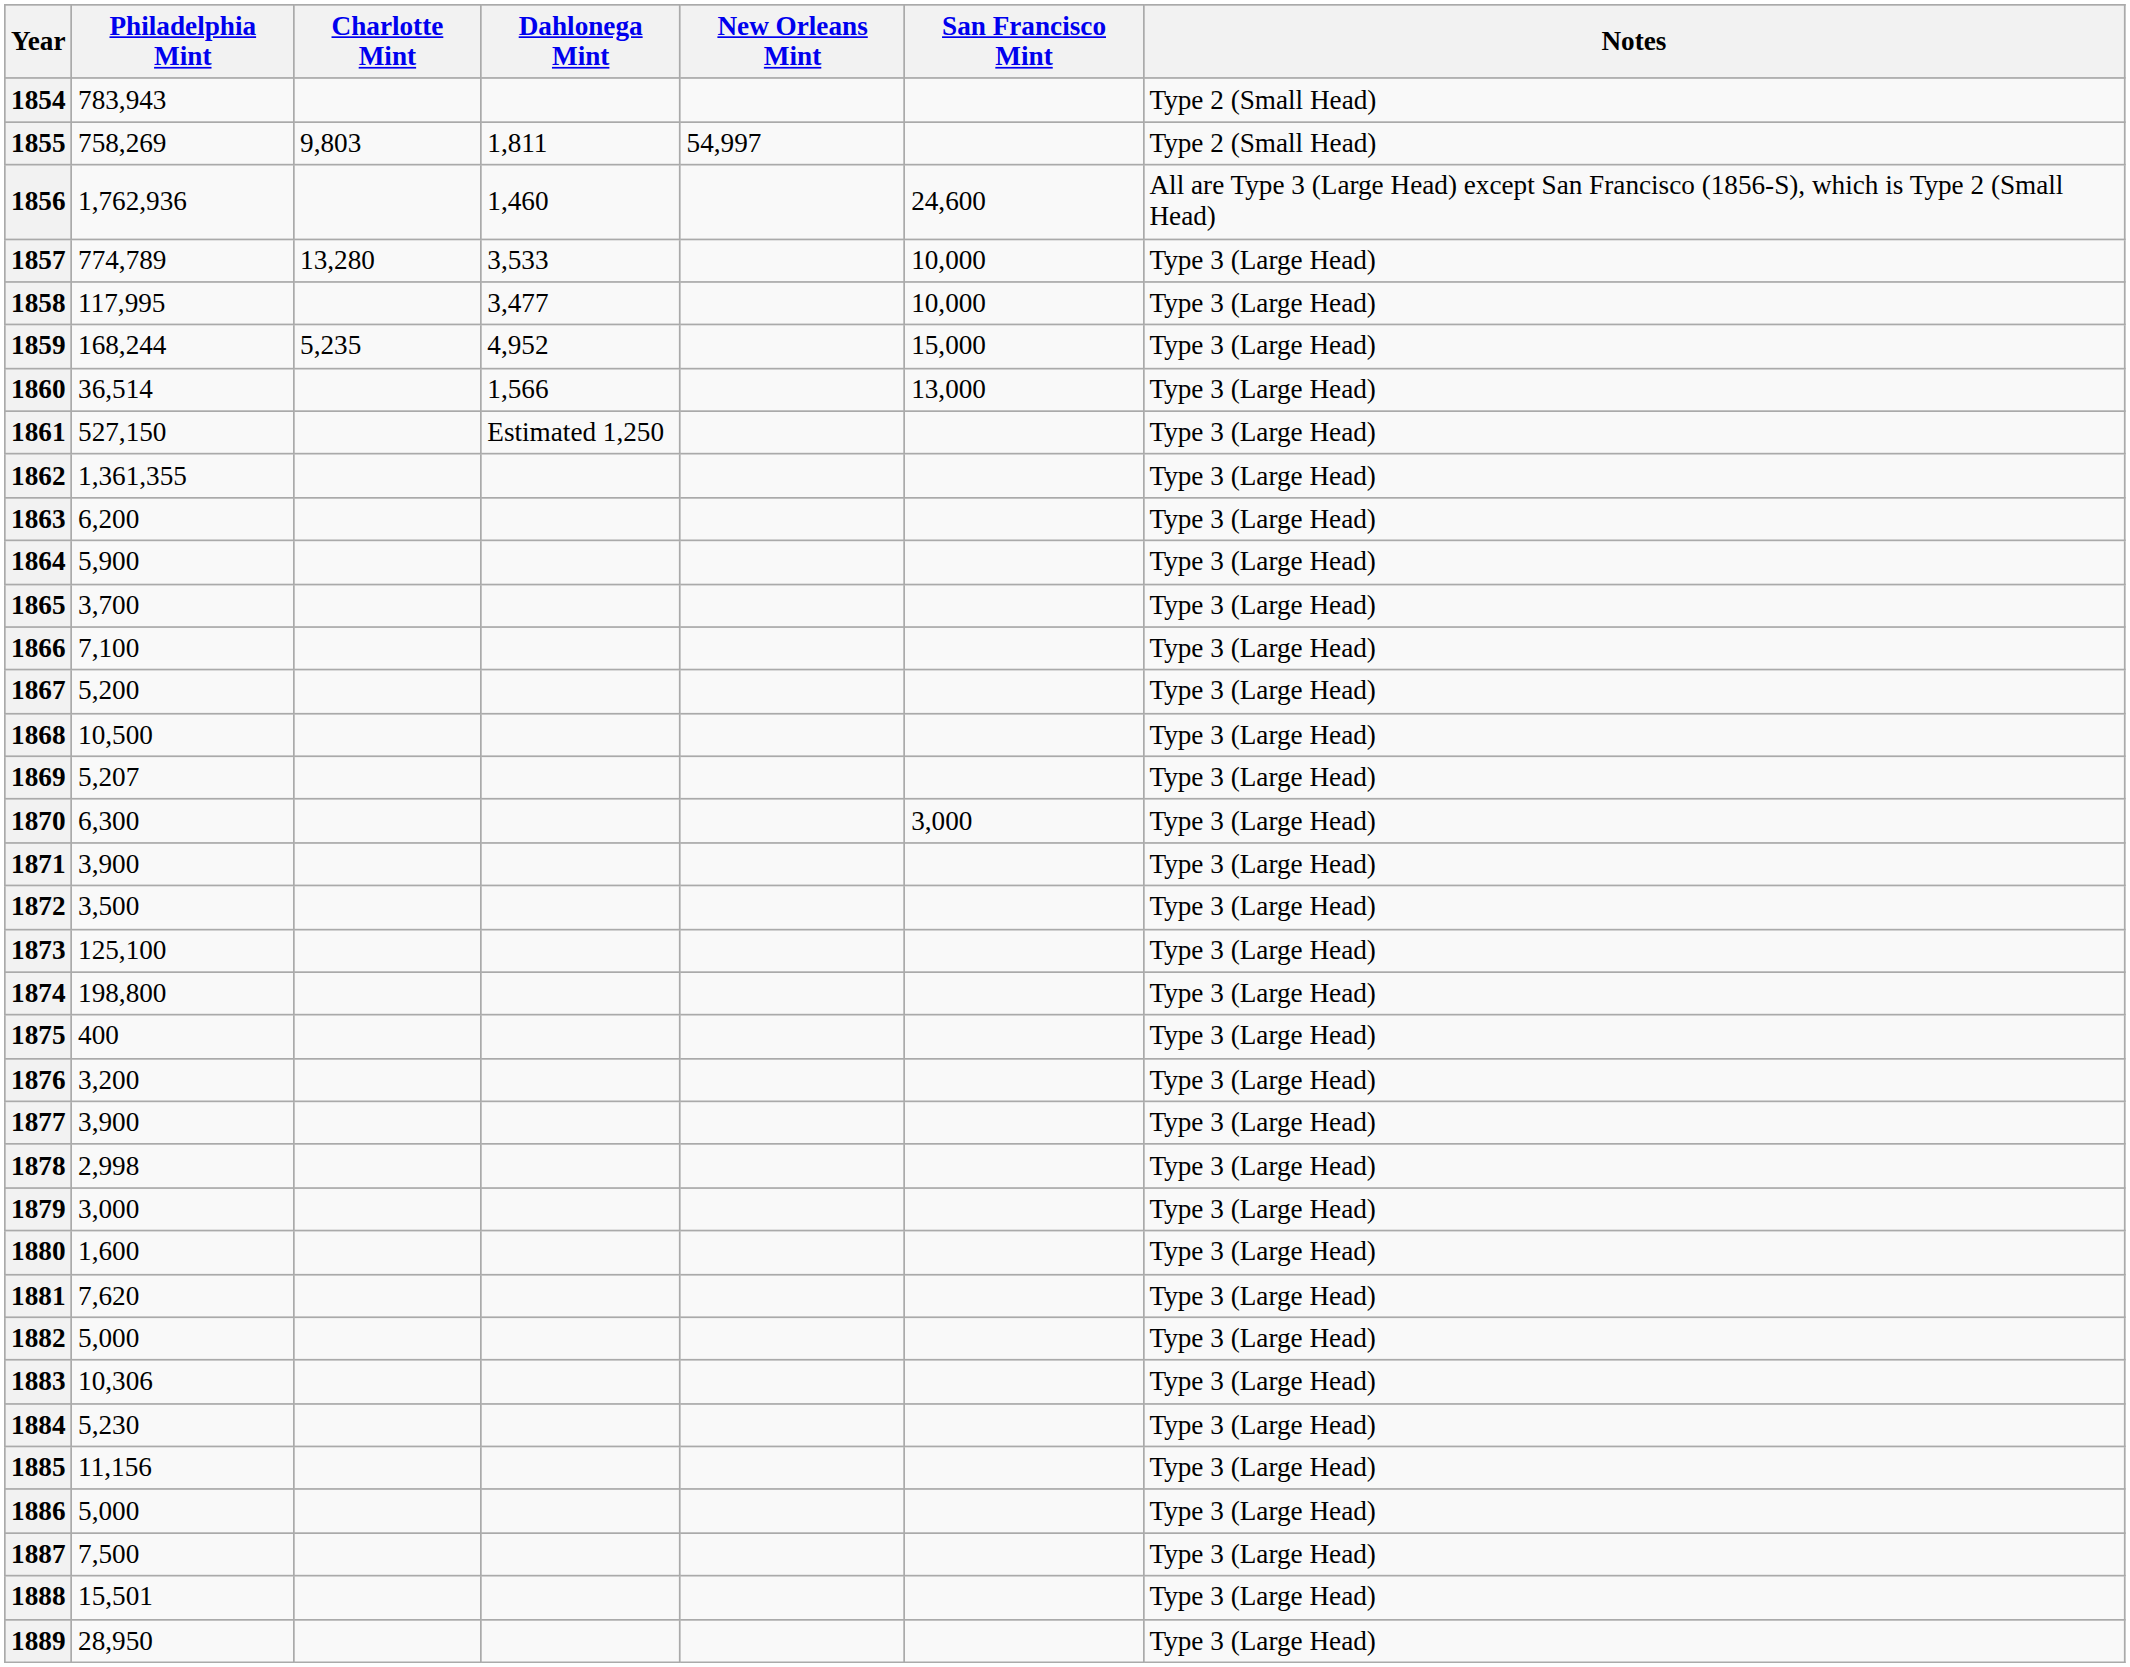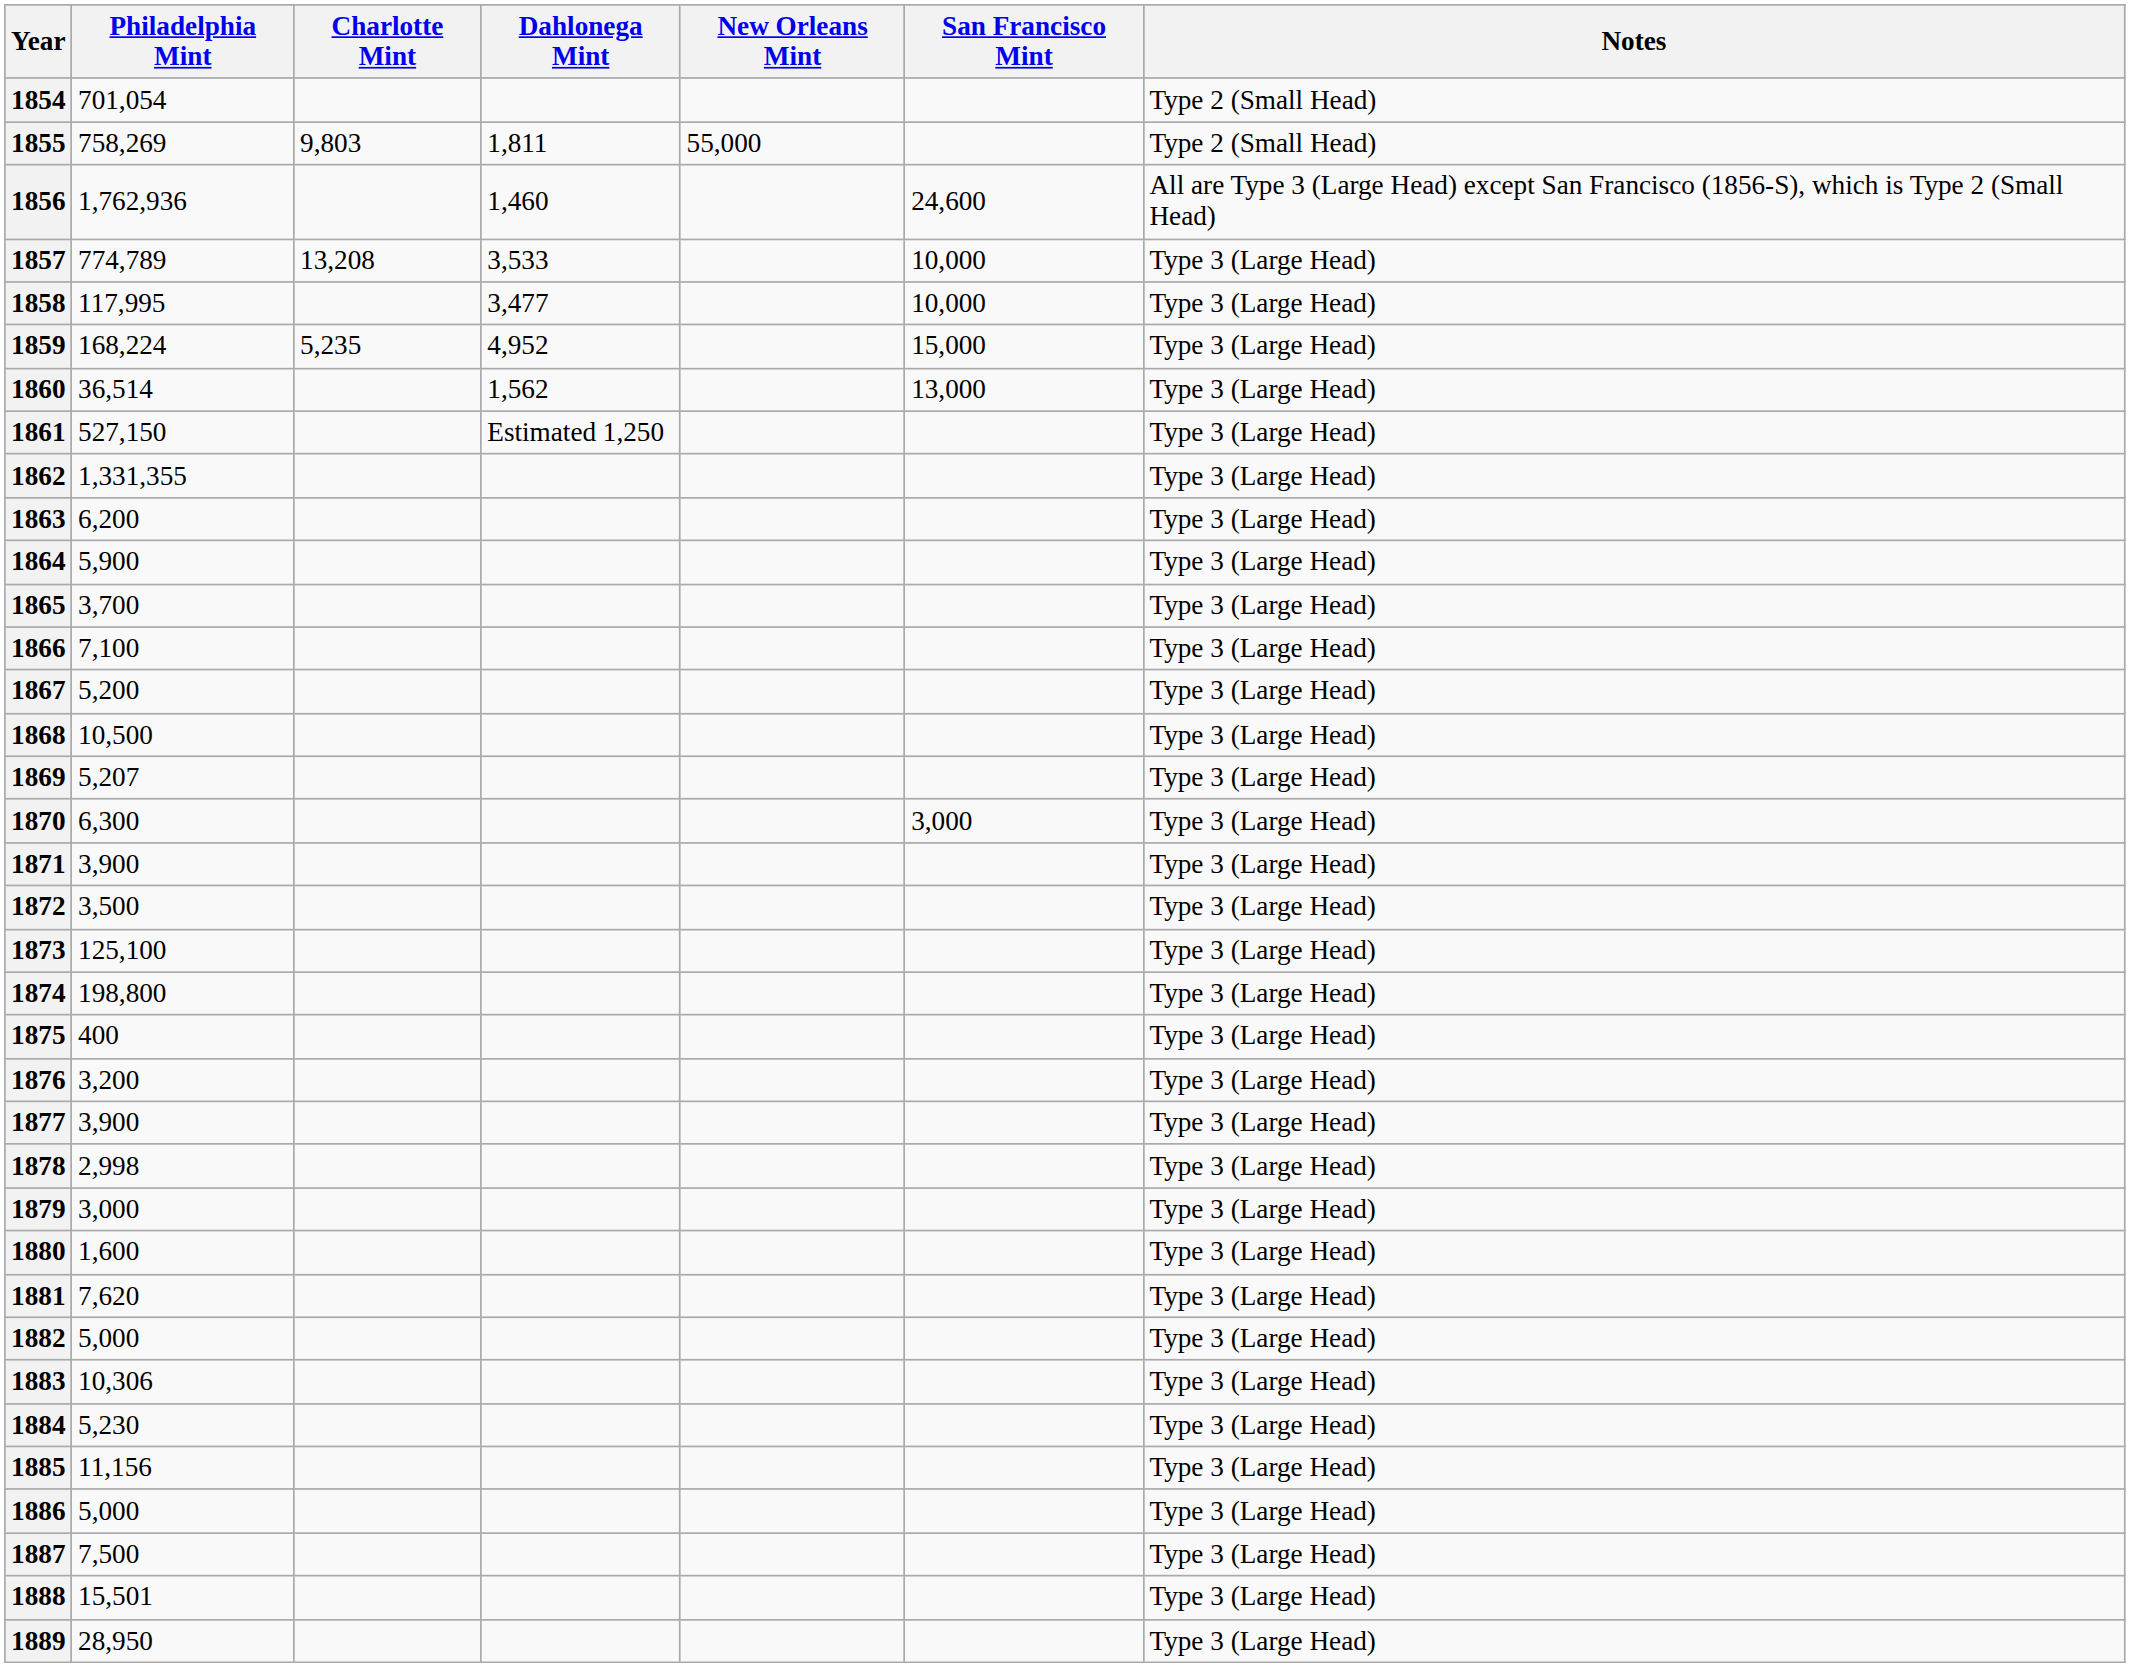1854 | Philadelphia Mint: 783,943 -> 701,054
1855 | New Orleans Mint: 54,997 -> 55,000
1857 | Charlotte Mint: 13,280 -> 13,208
1859 | Philadelphia Mint: 168,244 -> 168,224
1860 | Dahlonega Mint: 1,566 -> 1,562
1862 | Philadelphia Mint: 1,361,355 -> 1,331,355
